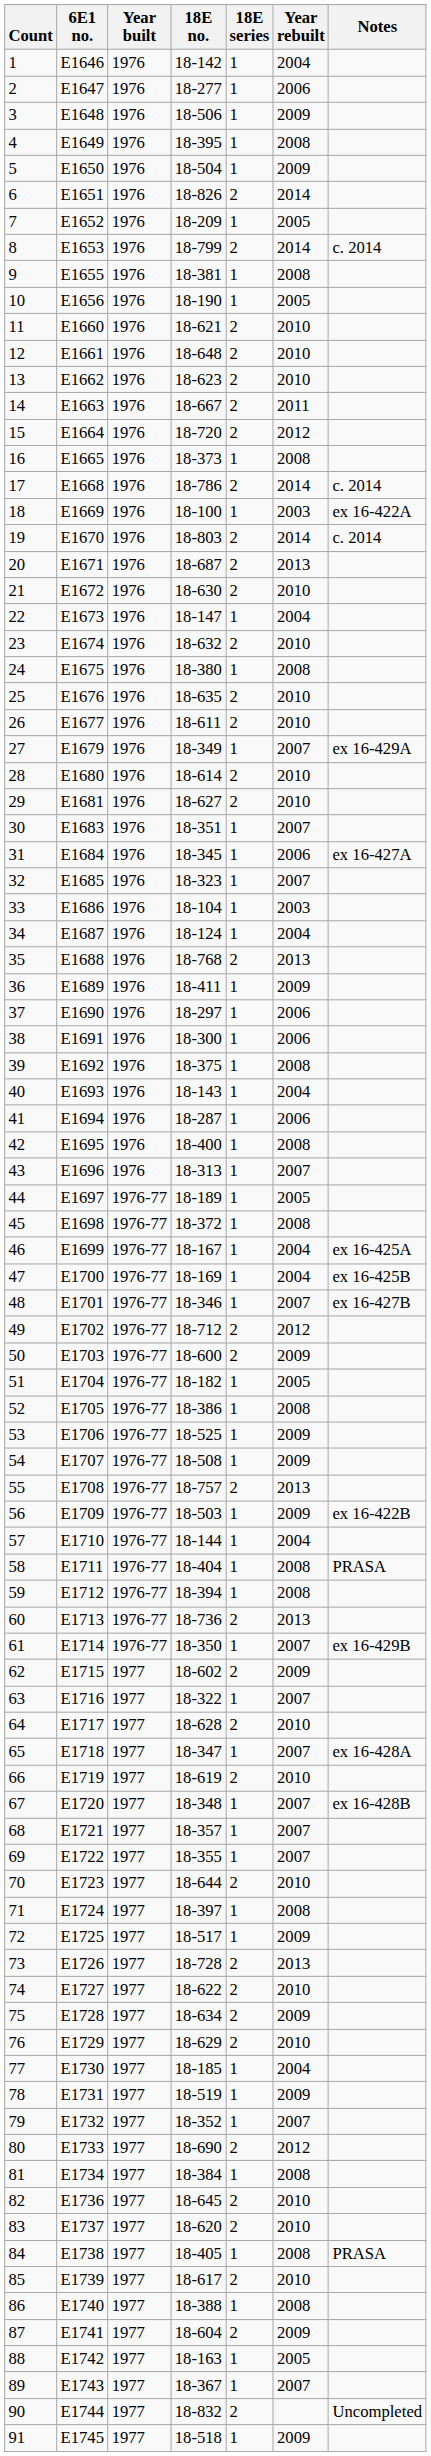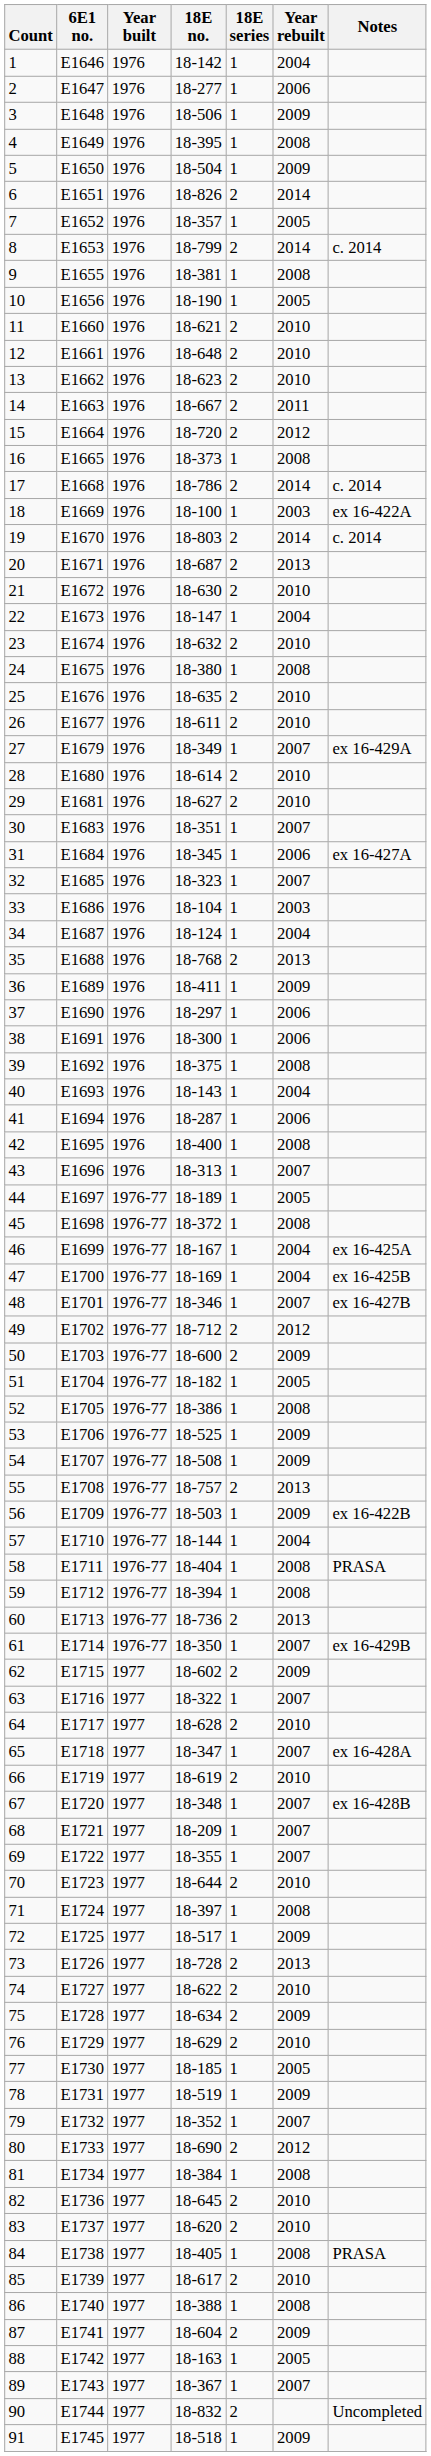7 | 18E no.: 18-209 -> 18-357
68 | 18E no.: 18-357 -> 18-209
77 | Year rebuilt: 2004 -> 2005
